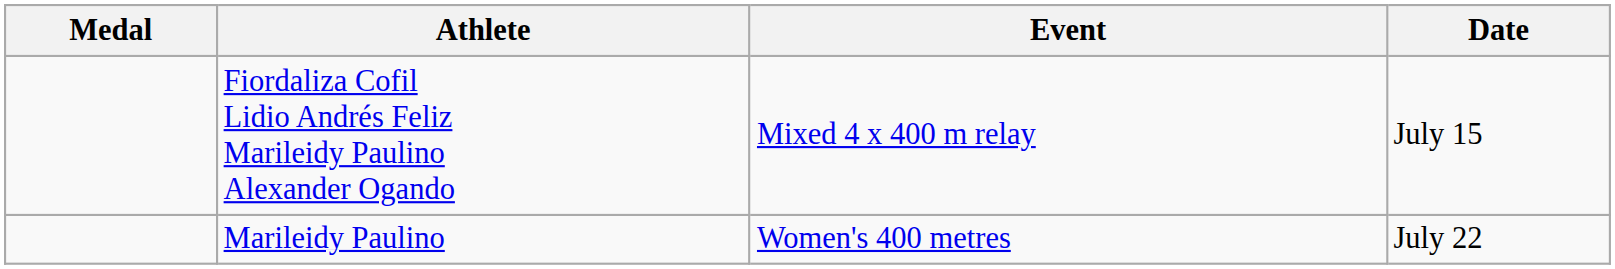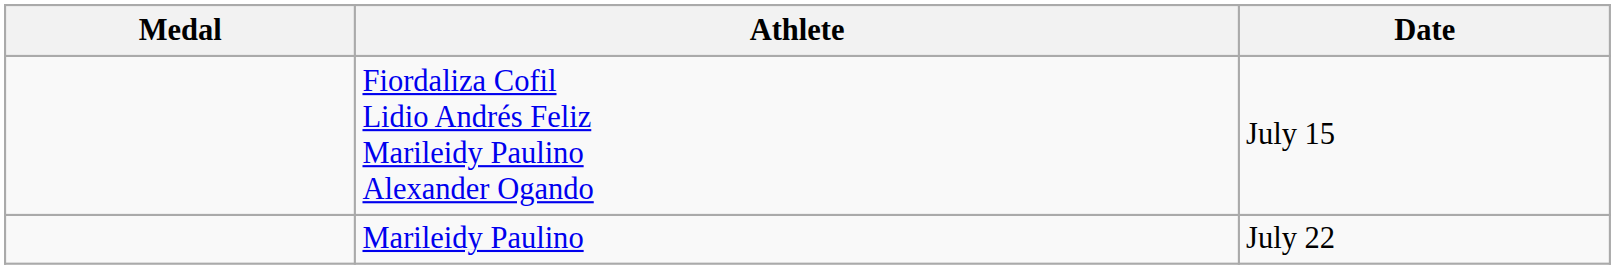- column: Event | Mixed 4 x 400 m relay | Women's 400 metres
